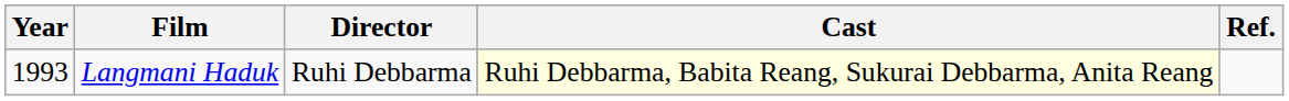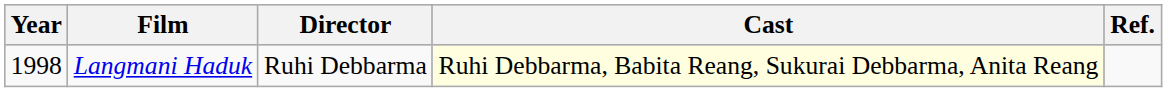Langmani Haduk | Year: 1993 -> 1998
